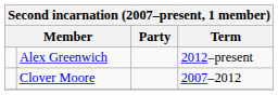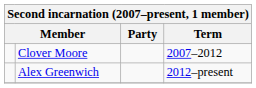rows swapped: Clover Moore <-> Alex Greenwich
